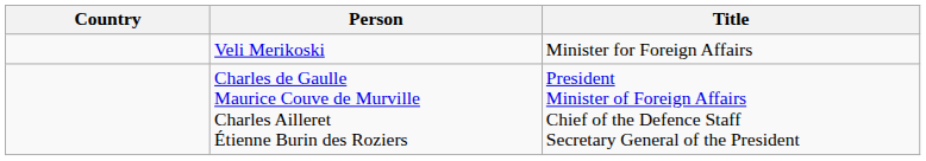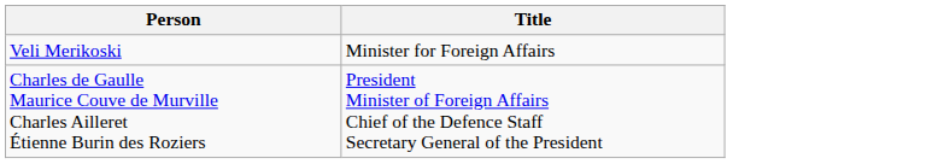- column: Country
